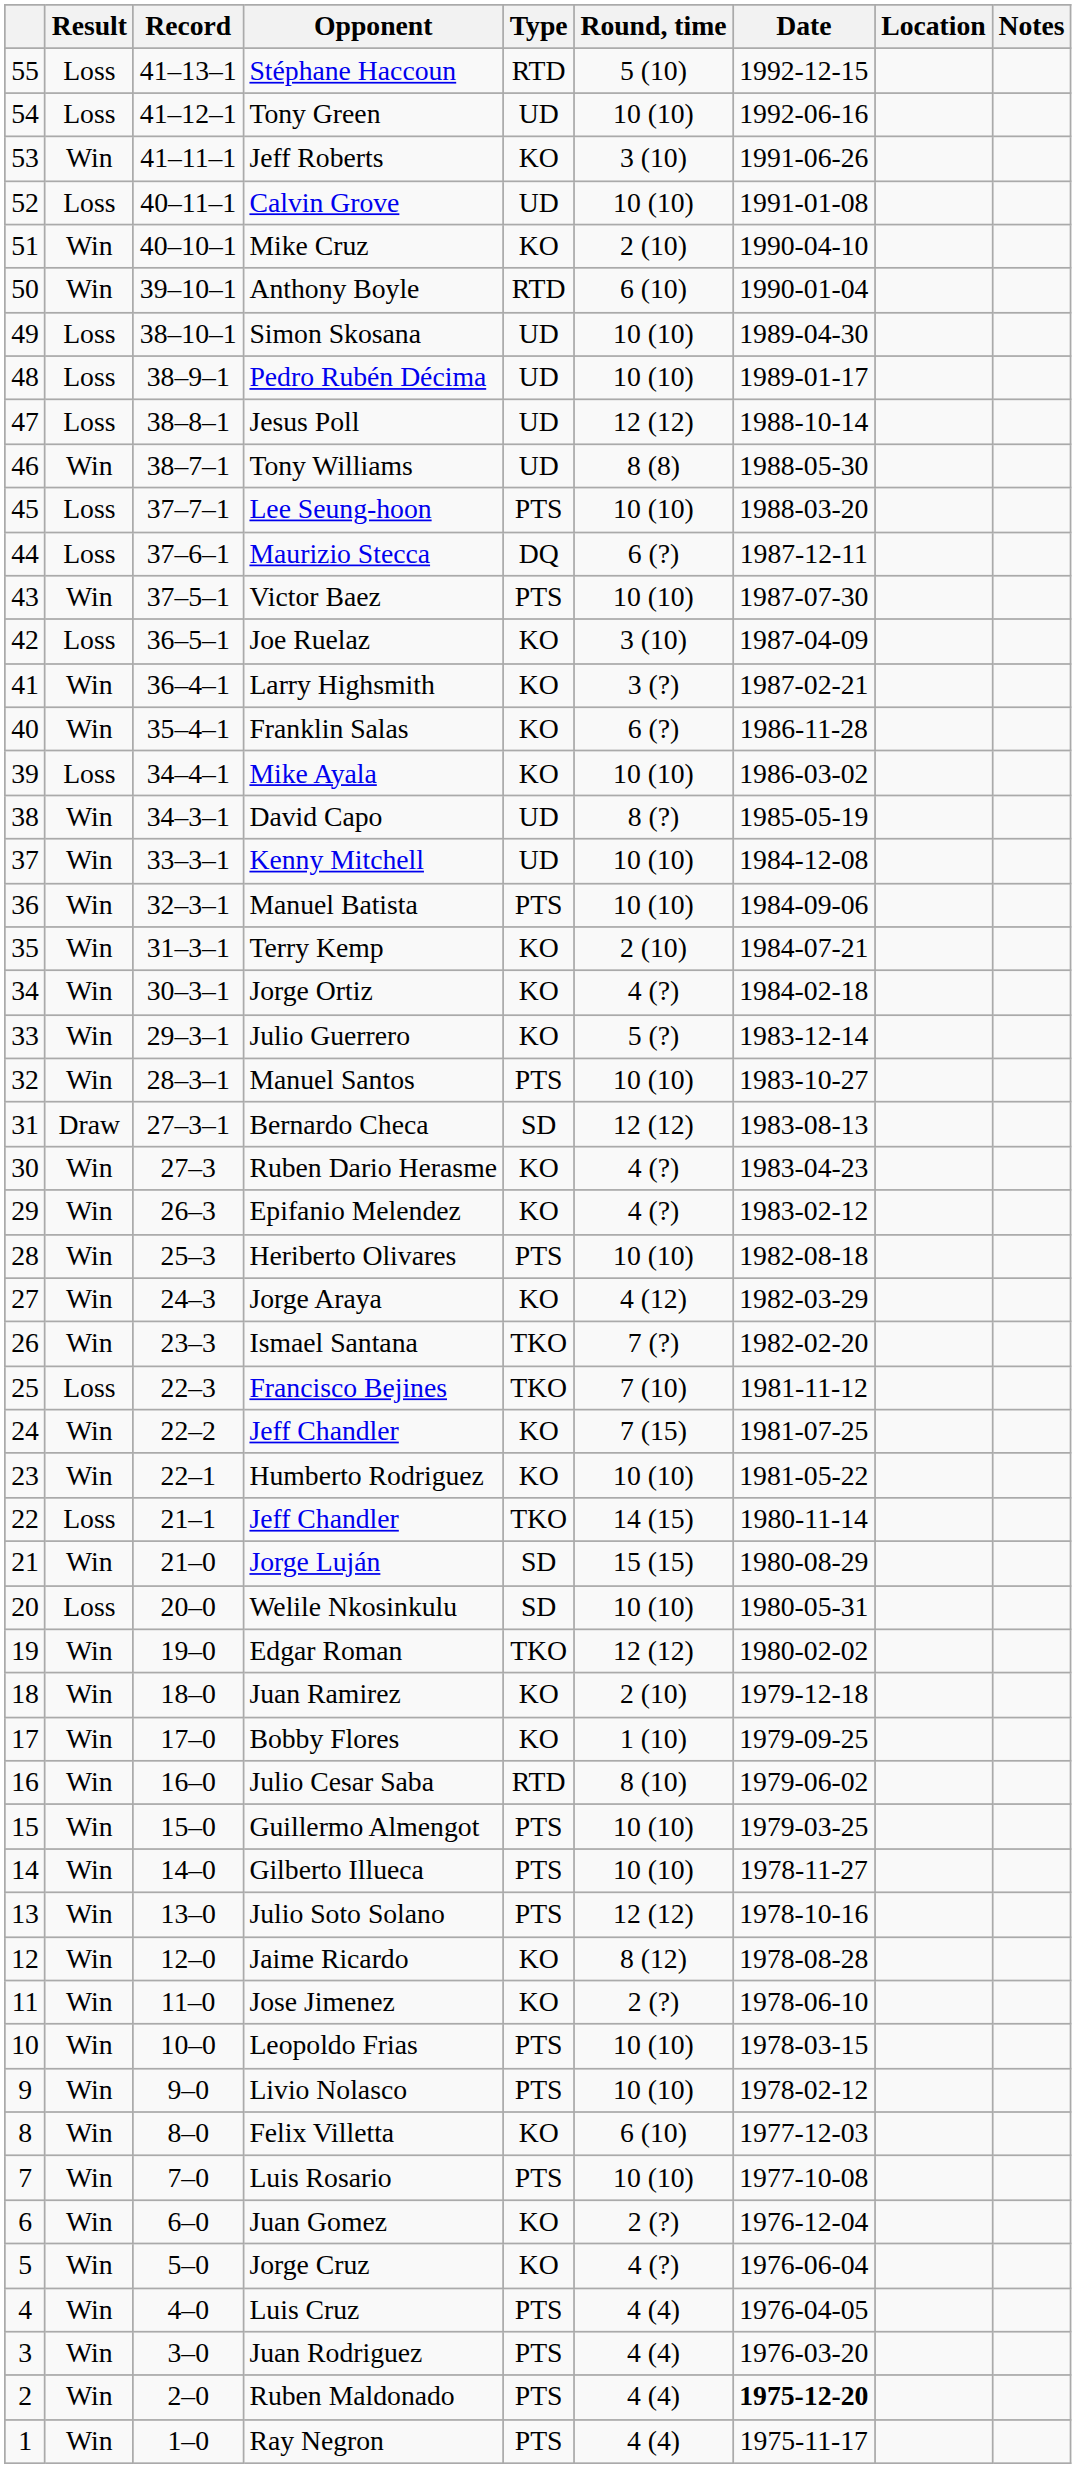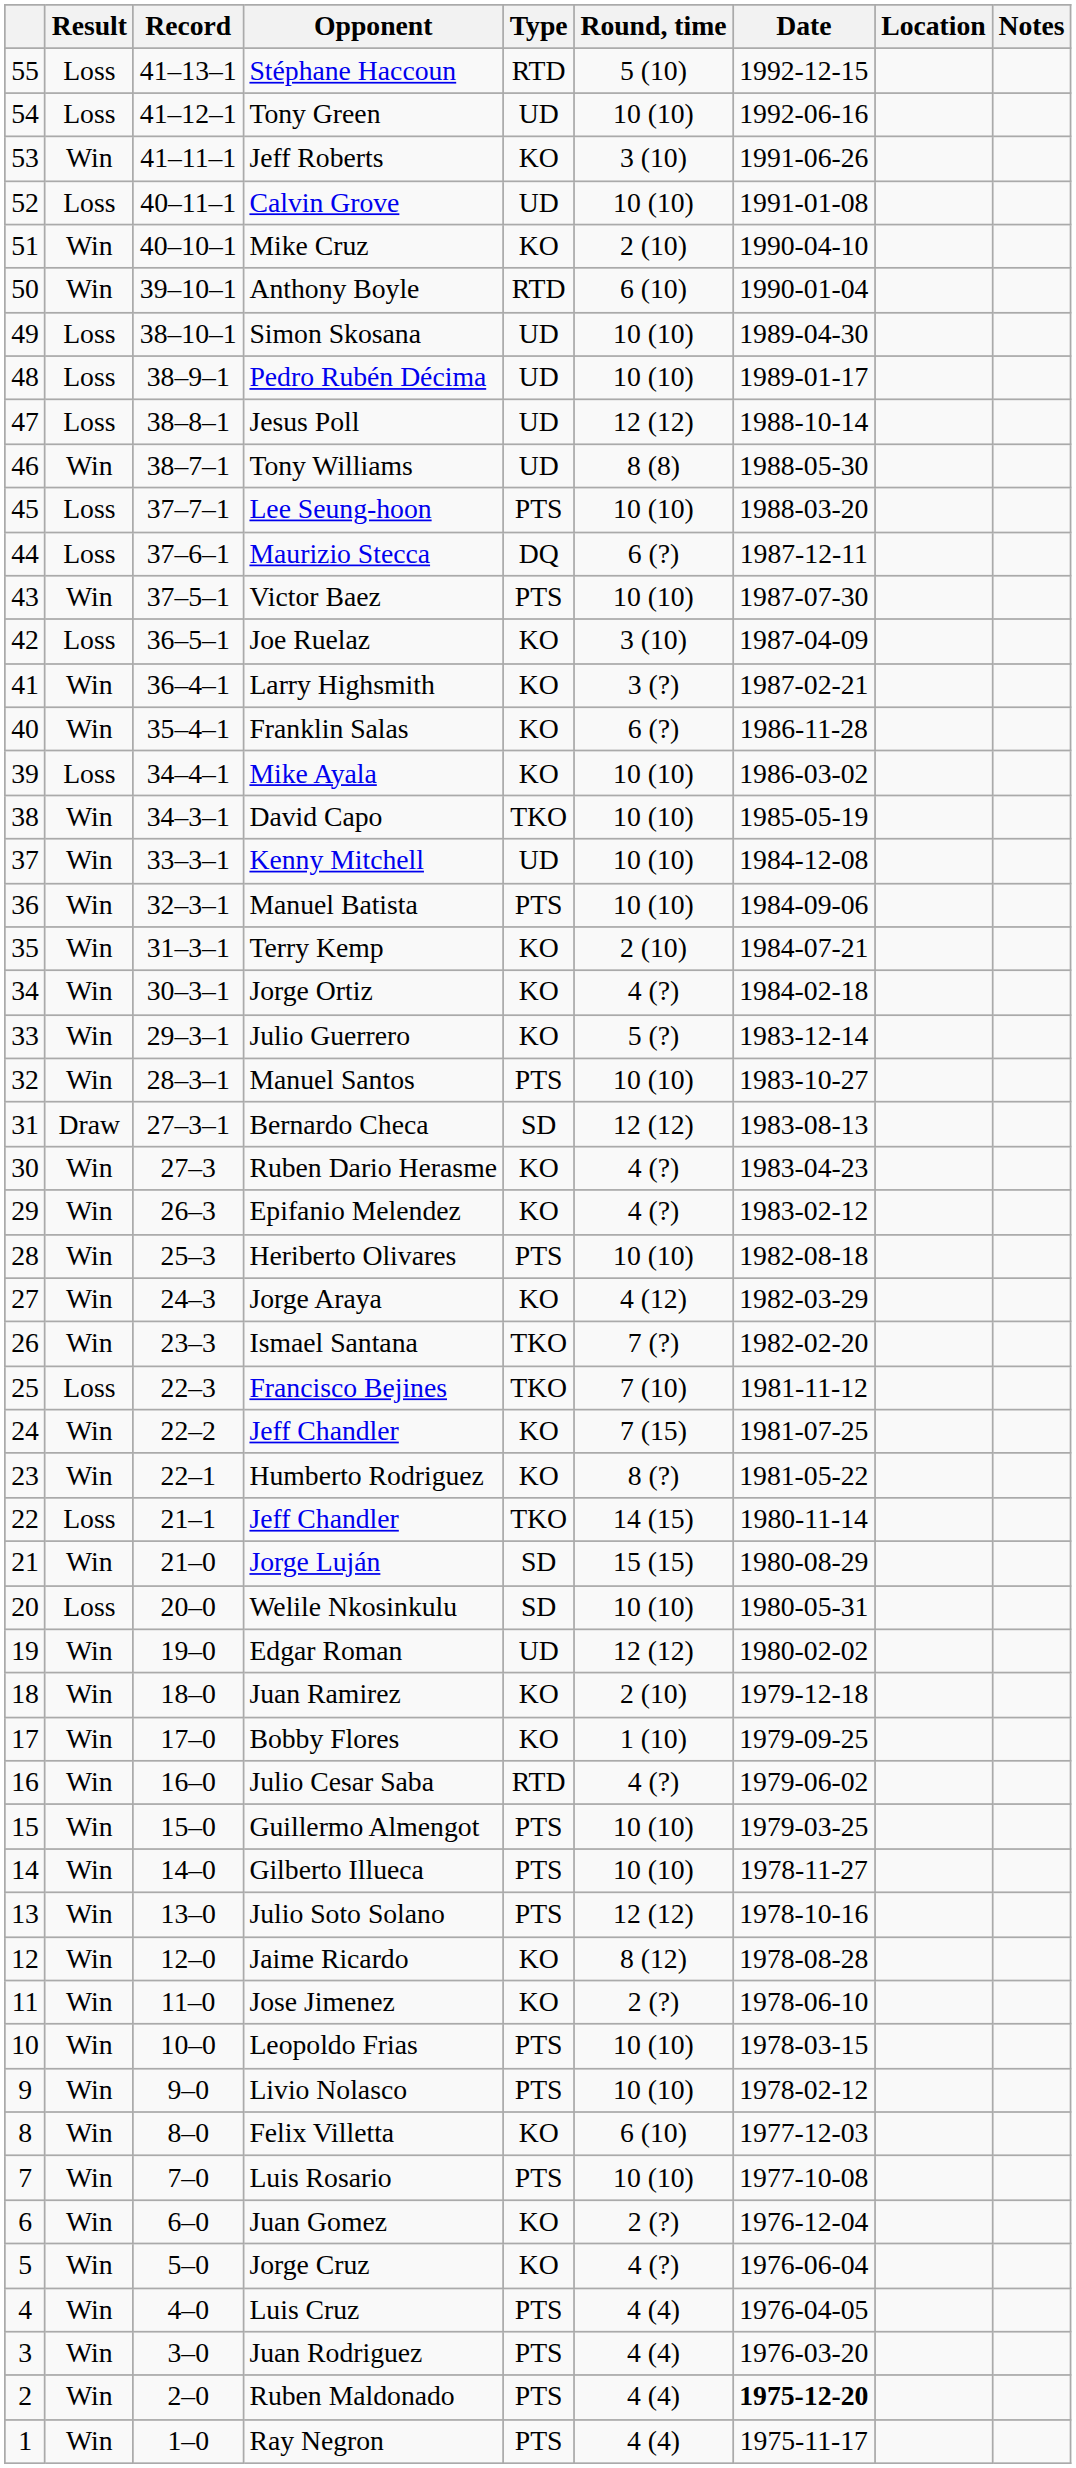David Capo | Type: UD -> TKO
David Capo | Round, time: 8 (?) -> 10 (10)
Humberto Rodriguez | Round, time: 10 (10) -> 8 (?)
Edgar Roman | Type: TKO -> UD
Julio Cesar Saba | Round, time: 8 (10) -> 4 (?)
